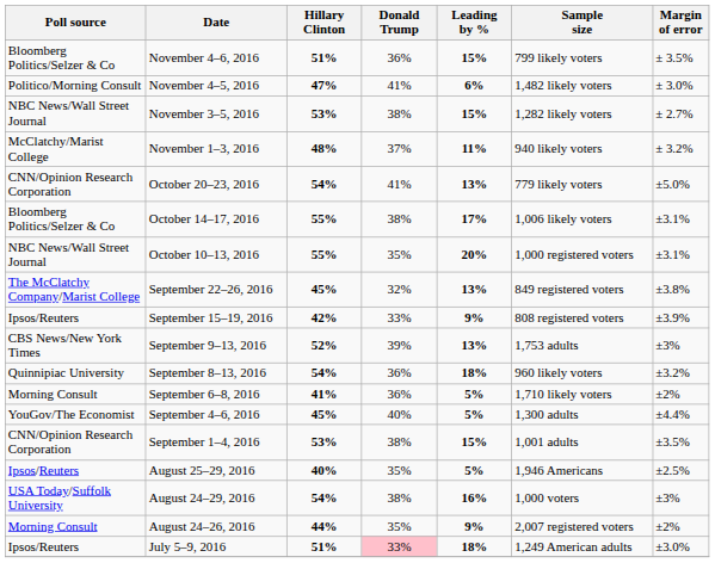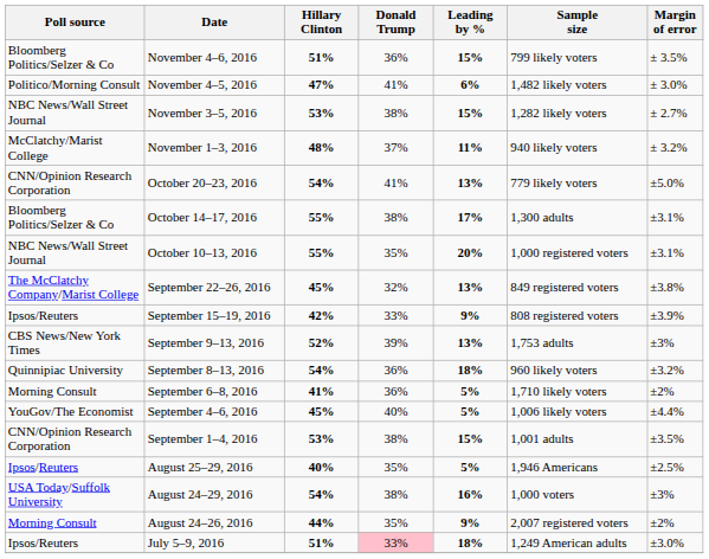October 14–17, 2016 | Sample size: 1,006 likely voters -> 1,300 adults
September 4–6, 2016 | Sample size: 1,300 adults -> 1,006 likely voters
